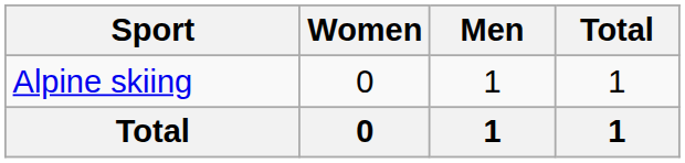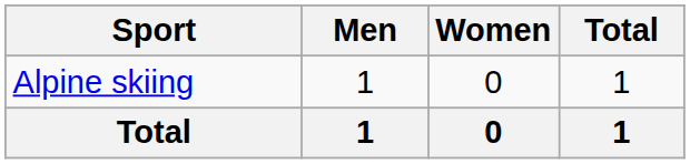columns swapped: Men <-> Women
